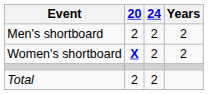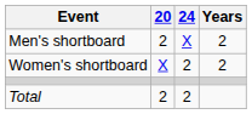Men's shortboard | 24: 2 -> X
Women's shortboard | 20: bold -> normal
